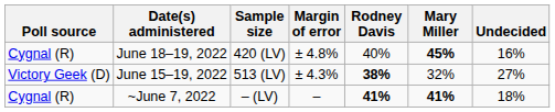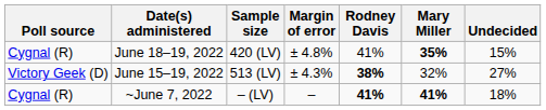June 18–19, 2022 | Rodney Davis: 40% -> 41%
June 18–19, 2022 | Mary Miller: 45% -> 35%
June 18–19, 2022 | Undecided: 16% -> 15%
